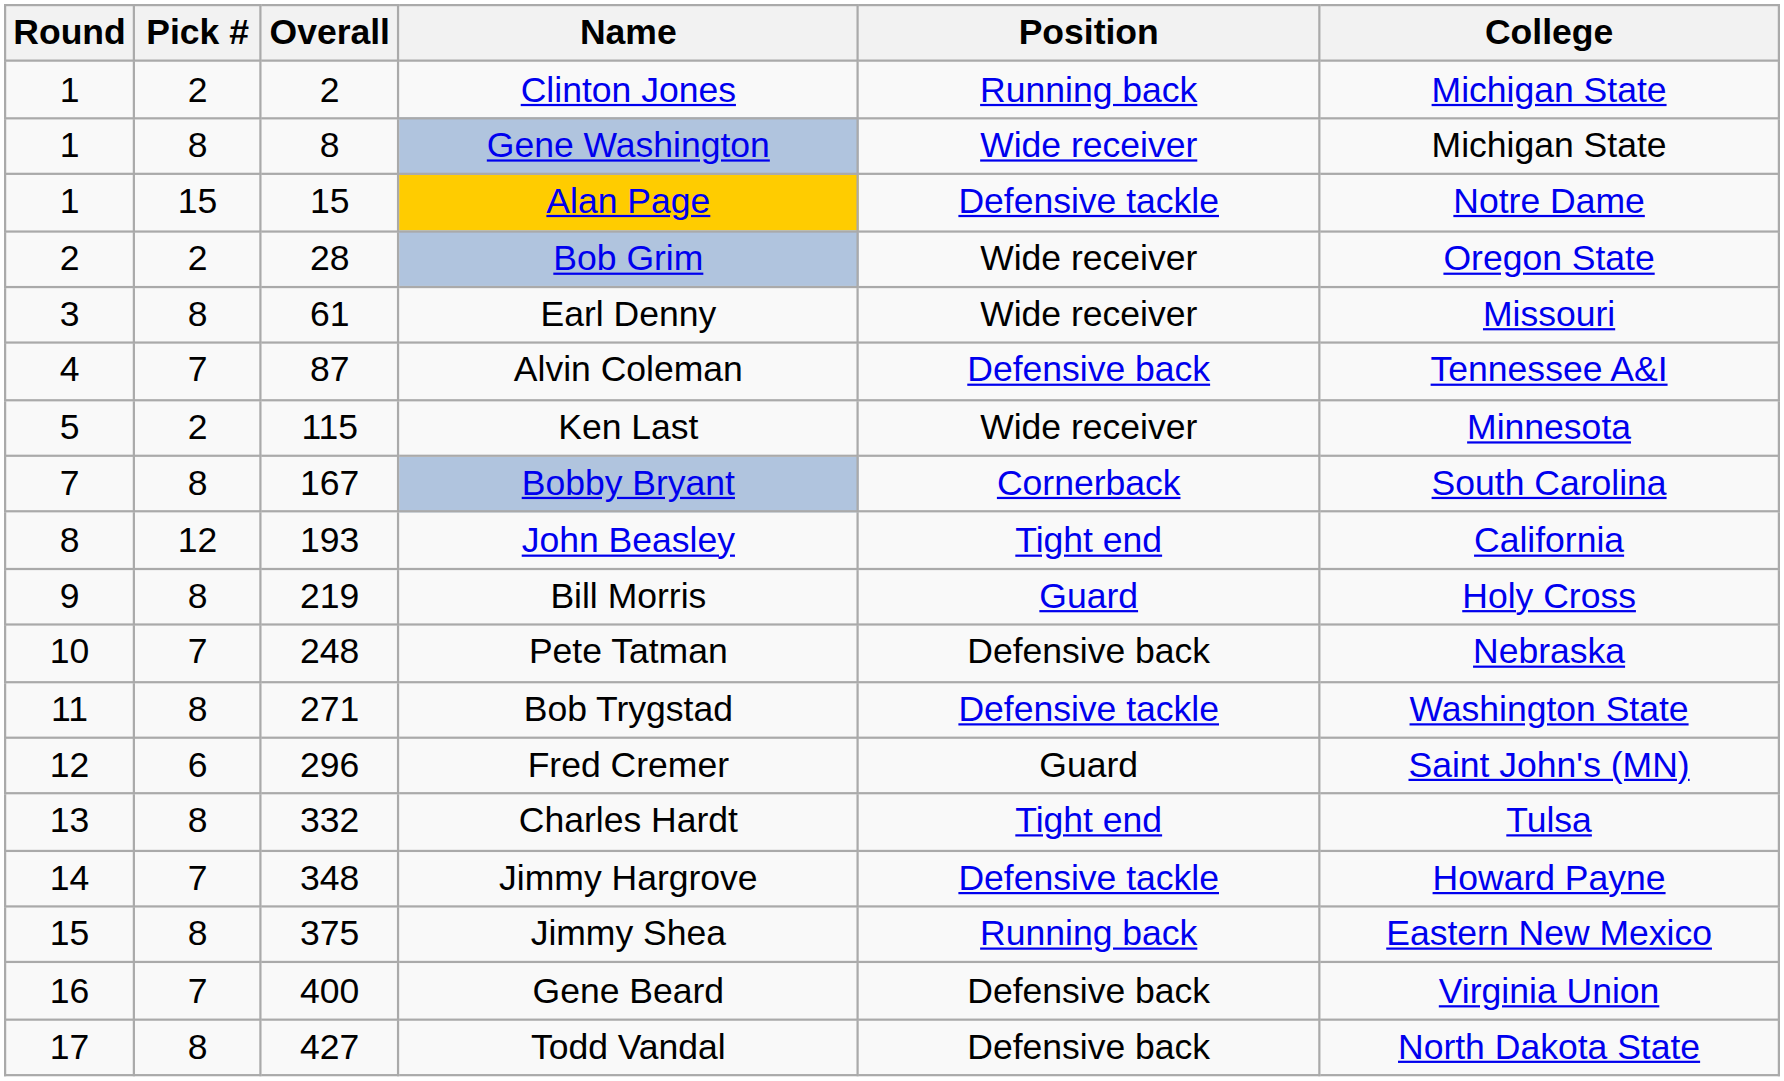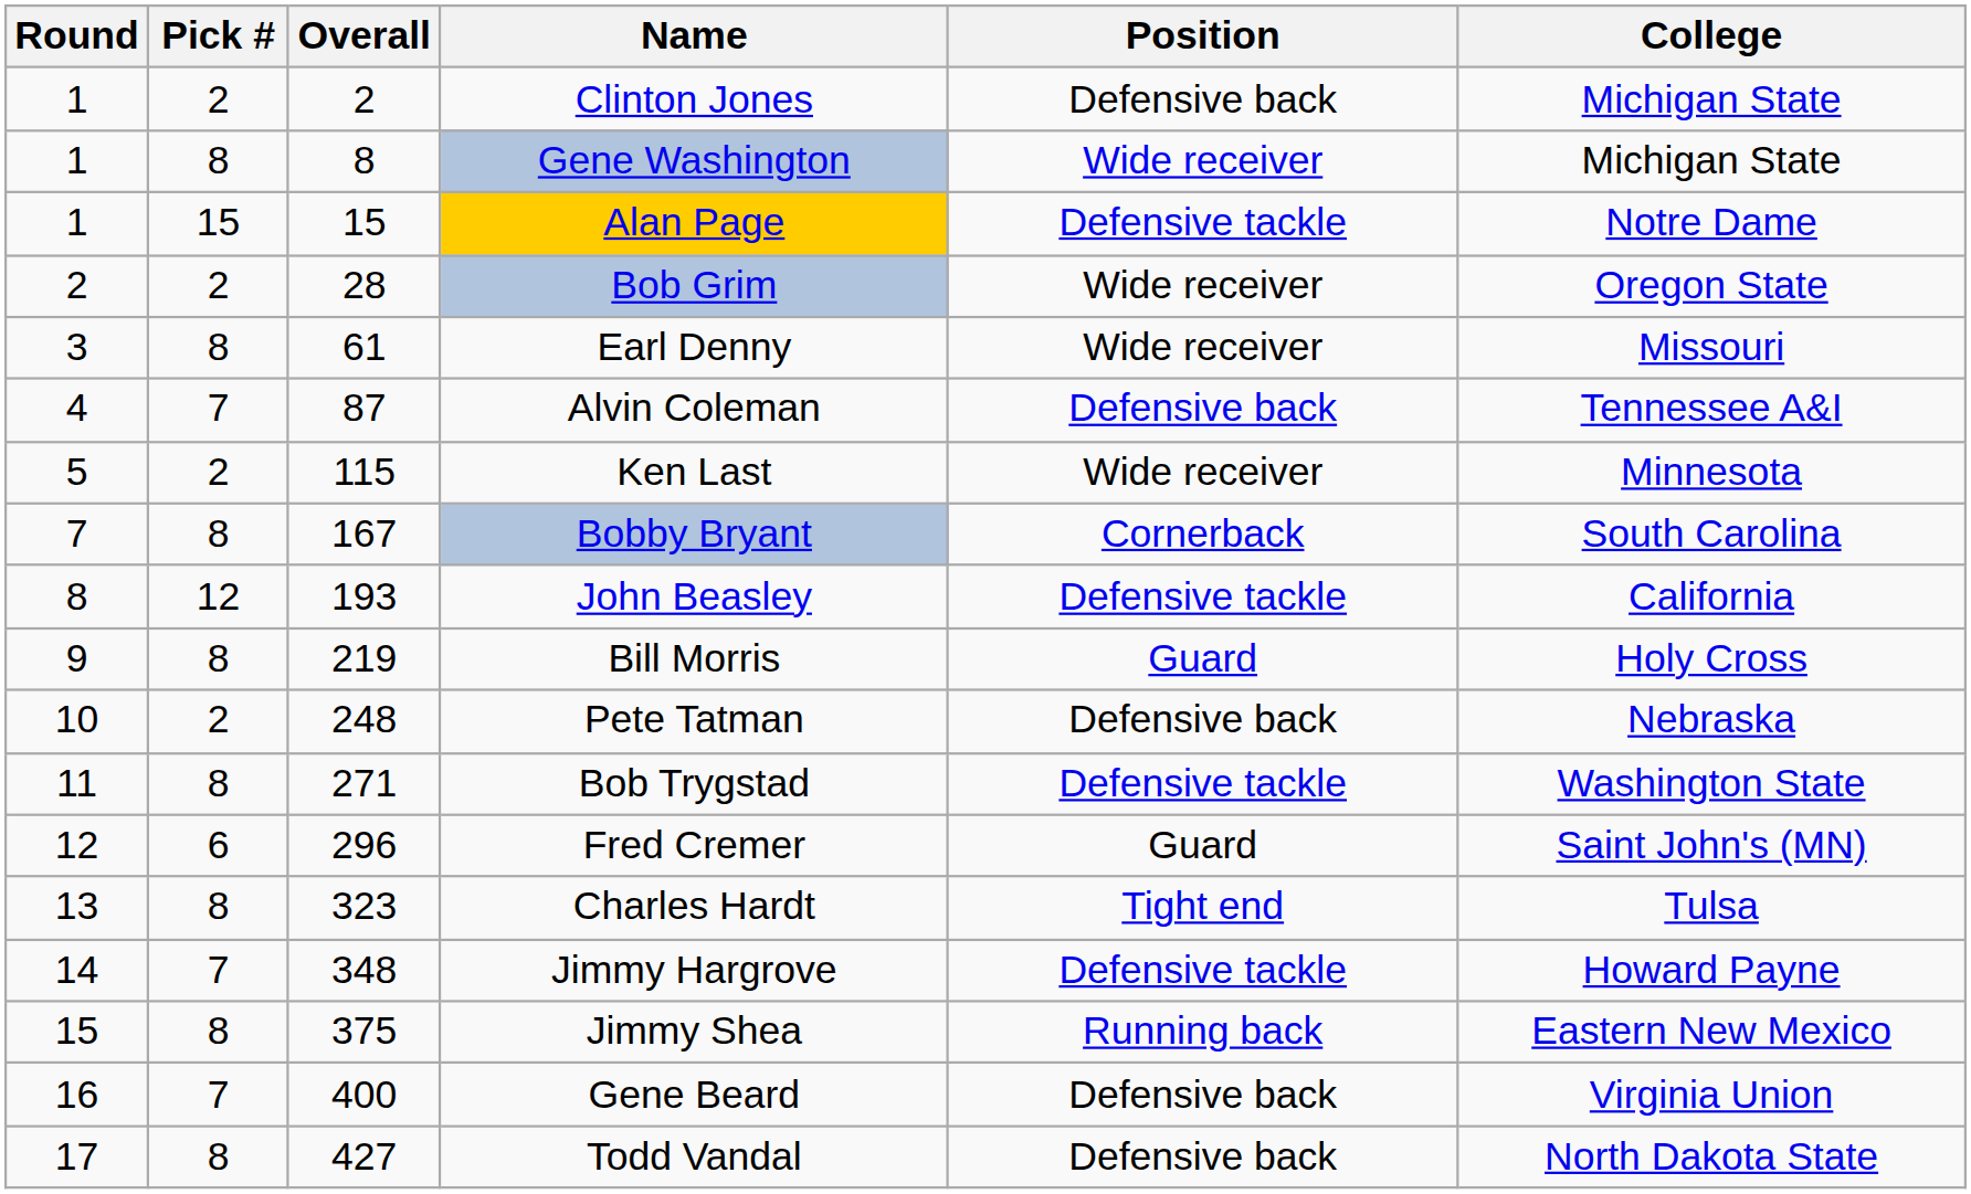Clinton Jones | Position: Running back -> Defensive back
John Beasley | Position: Tight end -> Defensive tackle
Pete Tatman | Pick #: 7 -> 2
Charles Hardt | Overall: 332 -> 323
